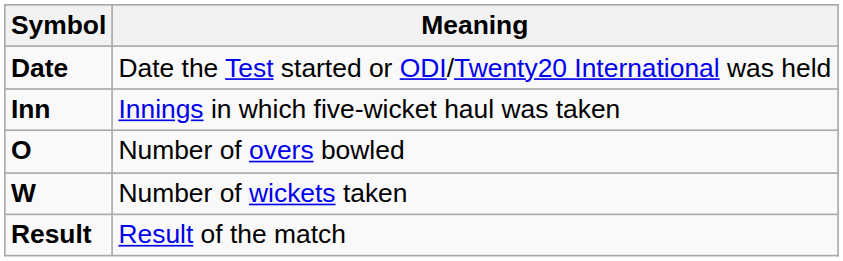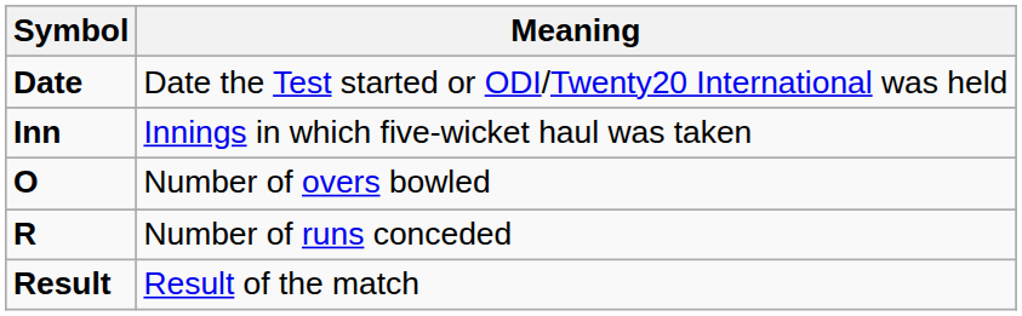+ row: R | Number of runs conceded
- row: W | Number of wickets taken
